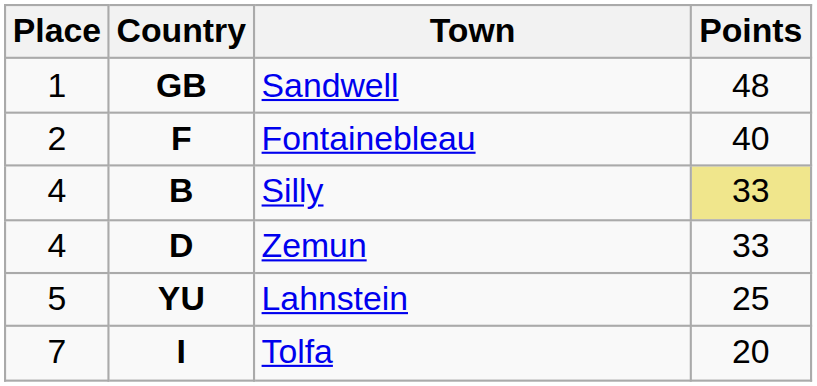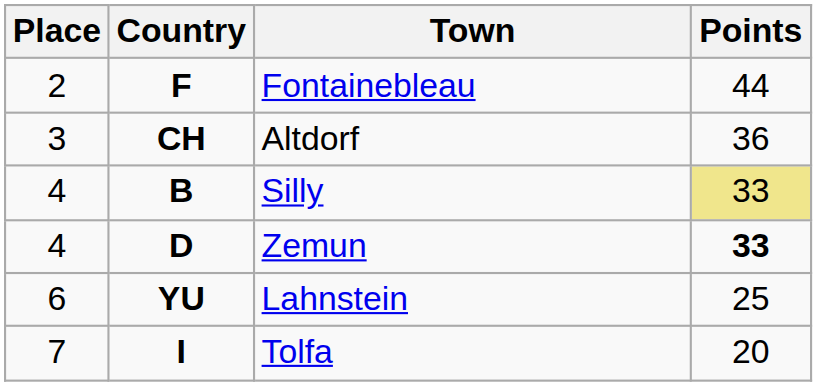- row: 1 | GB | Sandwell | 48
Fontainebleau | Points: 40 -> 44
+ row: 3 | CH | Altdorf | 36
Zemun | Points: normal -> bold
Lahnstein | Place: 5 -> 6
